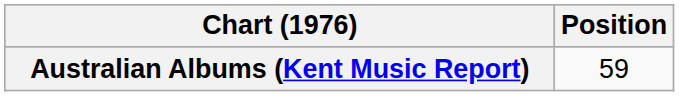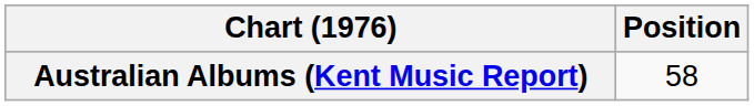Australian Albums (Kent Music Report) | Position: 59 -> 58
